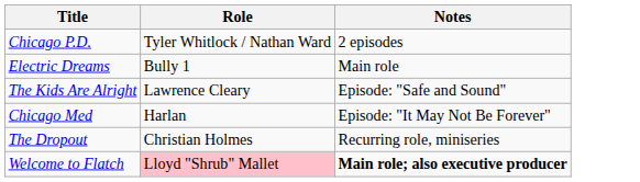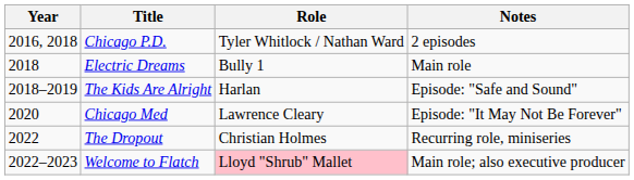+ column: Year | 2016, 2018 | 2018 | 2018–2019 | 2020 | 2022 | 2022–2023
The Kids Are Alright | Role: Lawrence Cleary -> Harlan
Chicago Med | Role: Harlan -> Lawrence Cleary
Welcome to Flatch | Notes: bold -> normal
